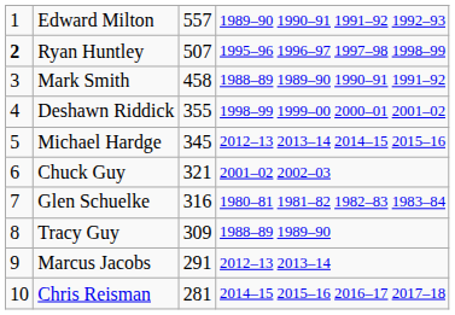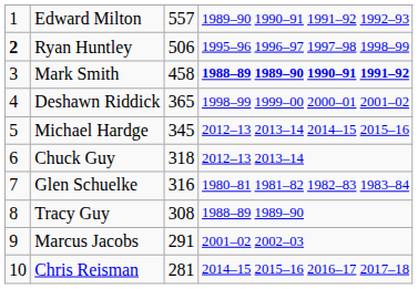Ryan Huntley | column 3: 507 -> 506
Mark Smith | column 4: normal -> bold
Deshawn Riddick | column 3: 355 -> 365
Chuck Guy | column 3: 321 -> 318
Chuck Guy | column 4: 2001–02 2002–03 -> 2012–13 2013–14
Tracy Guy | column 3: 309 -> 308
Marcus Jacobs | column 4: 2012–13 2013–14 -> 2001–02 2002–03
